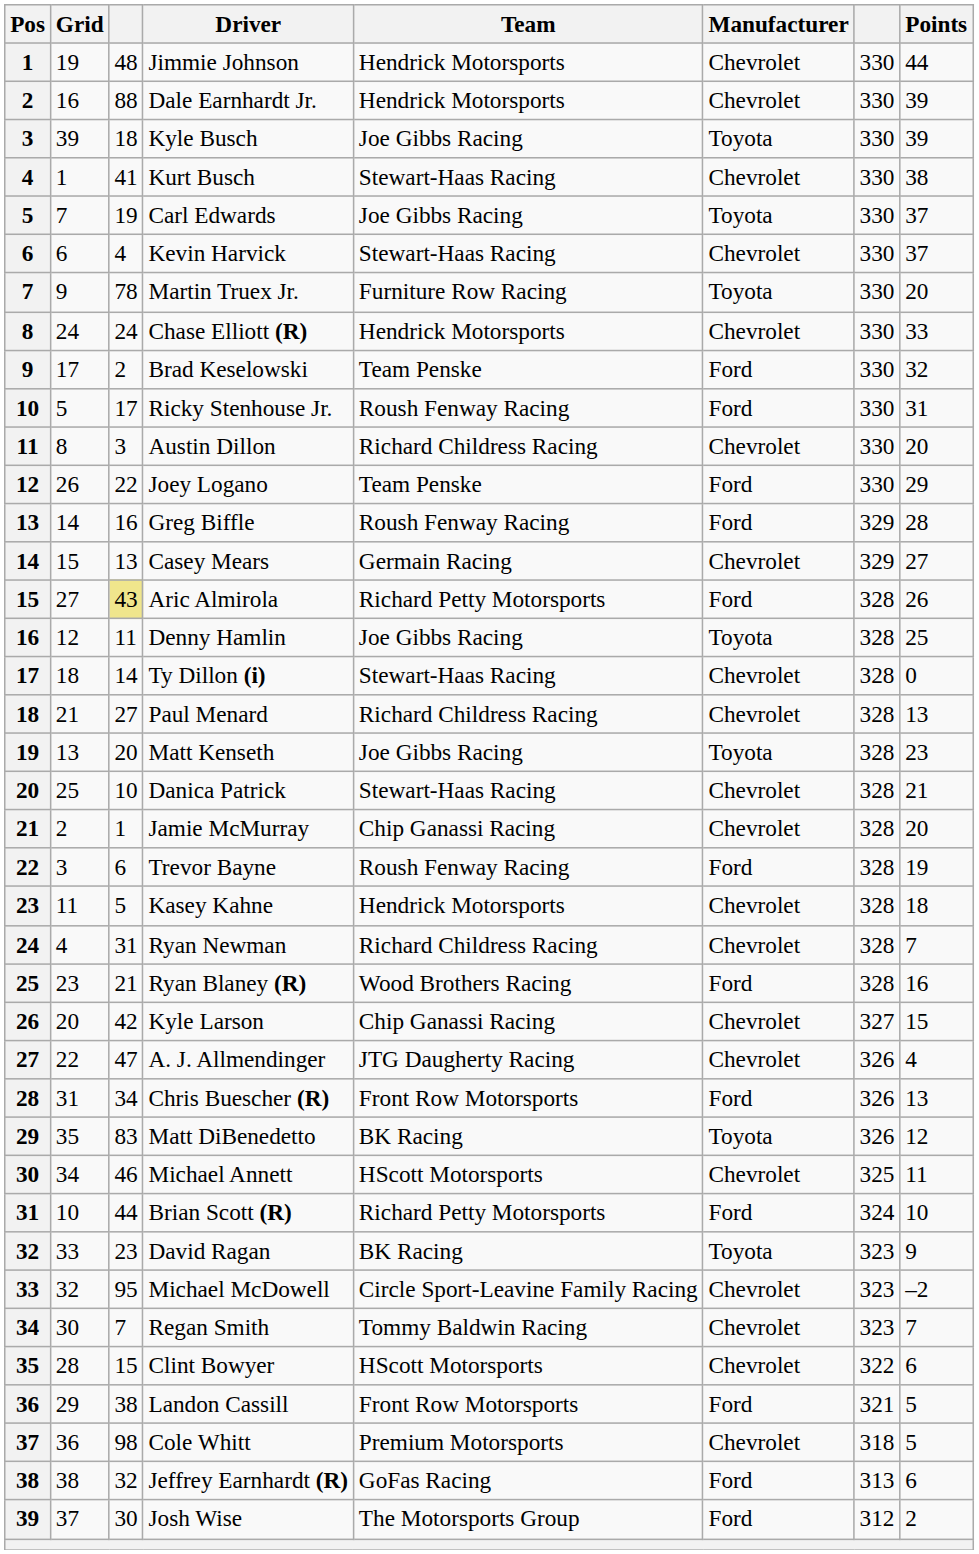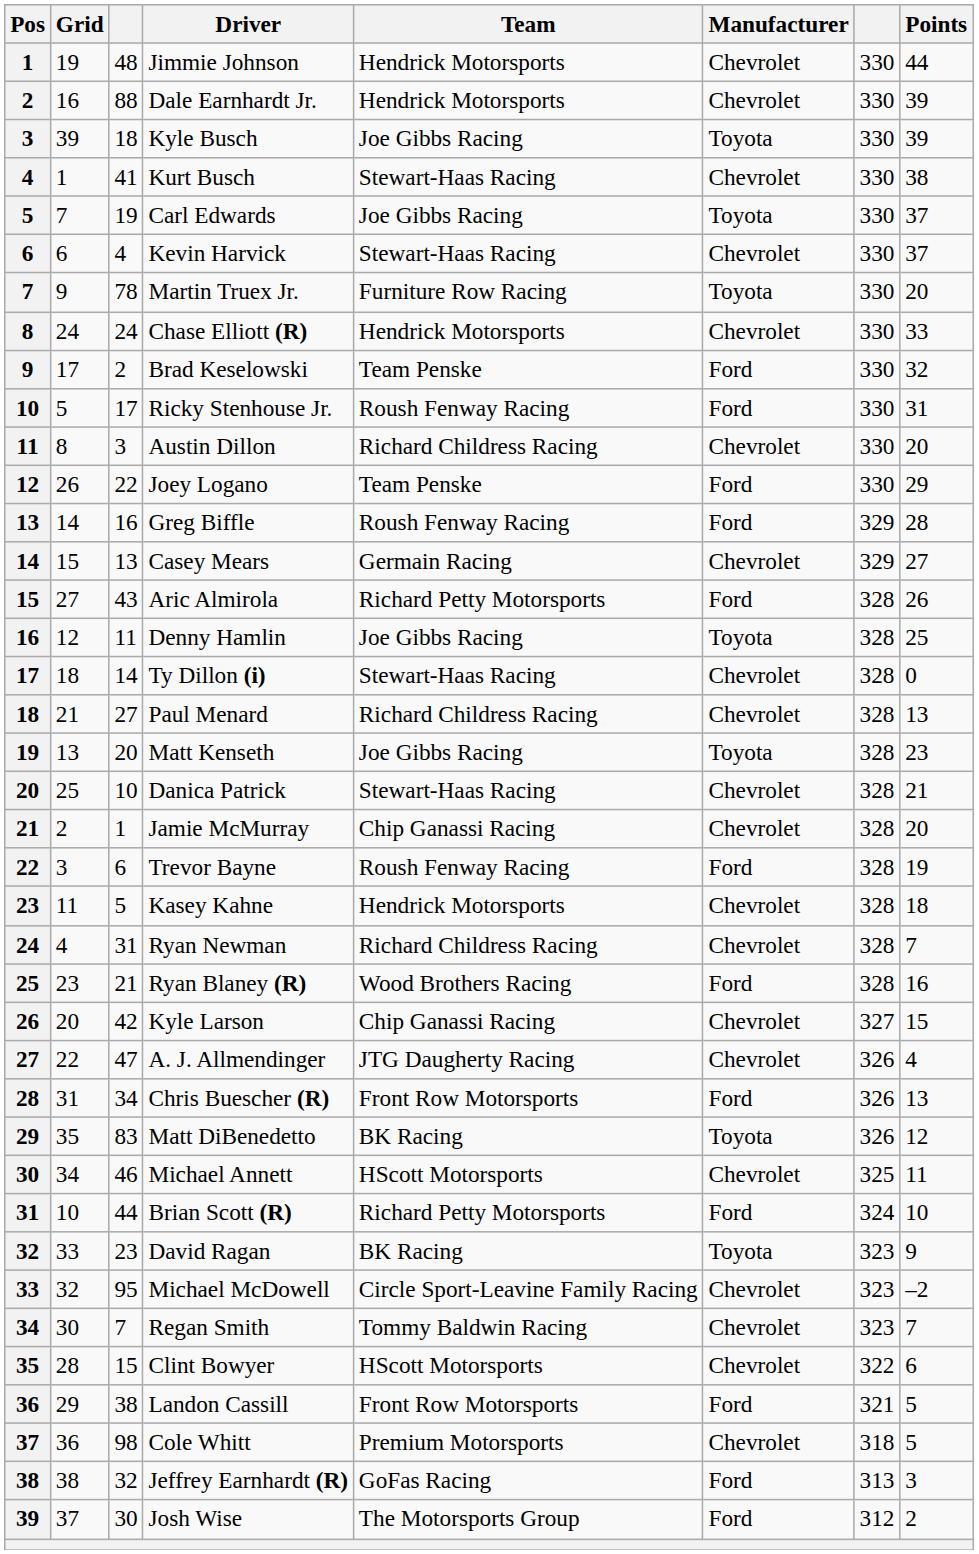Aric Almirola | column 3: khaki background -> no background
Jeffrey Earnhardt (R) | Points: 6 -> 3
